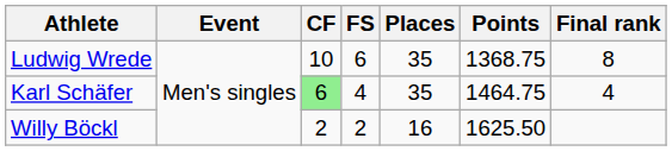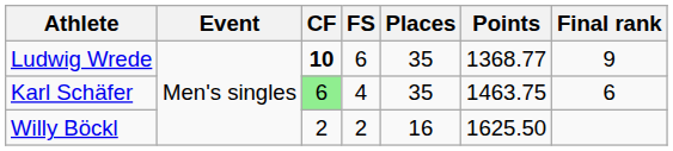Ludwig Wrede | CF: normal -> bold
Ludwig Wrede | Points: 1368.75 -> 1368.77
Ludwig Wrede | Final rank: 8 -> 9
Karl Schäfer | Points: 1464.75 -> 1463.75
Karl Schäfer | Final rank: 4 -> 6
